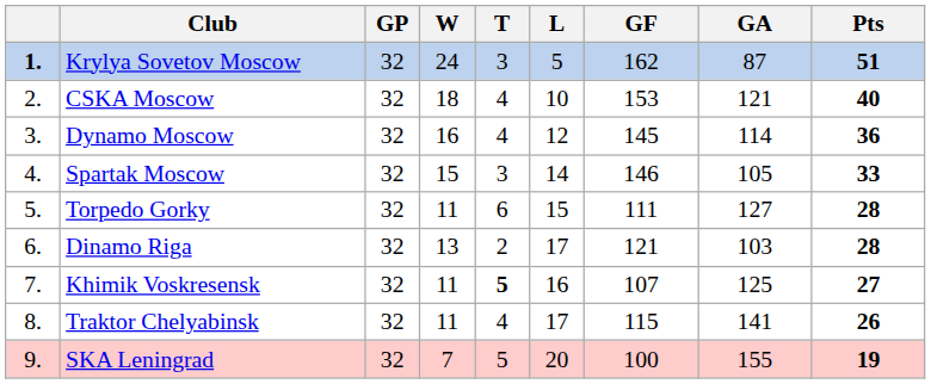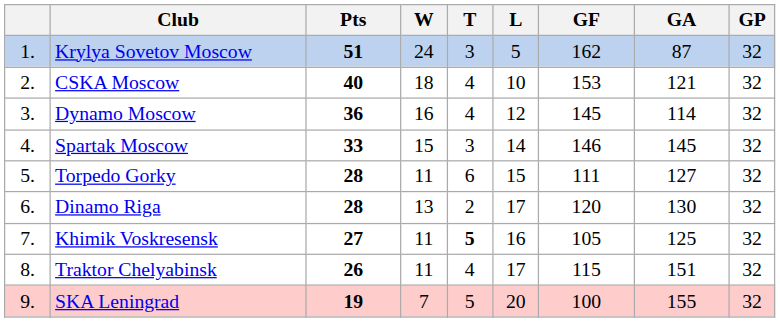columns swapped: GP <-> Pts
Krylya Sovetov Moscow | column 1: bold -> normal
Spartak Moscow | GA: 105 -> 145
Dinamo Riga | GF: 121 -> 120
Dinamo Riga | GA: 103 -> 130
Khimik Voskresensk | GF: 107 -> 105
Traktor Chelyabinsk | GA: 141 -> 151
